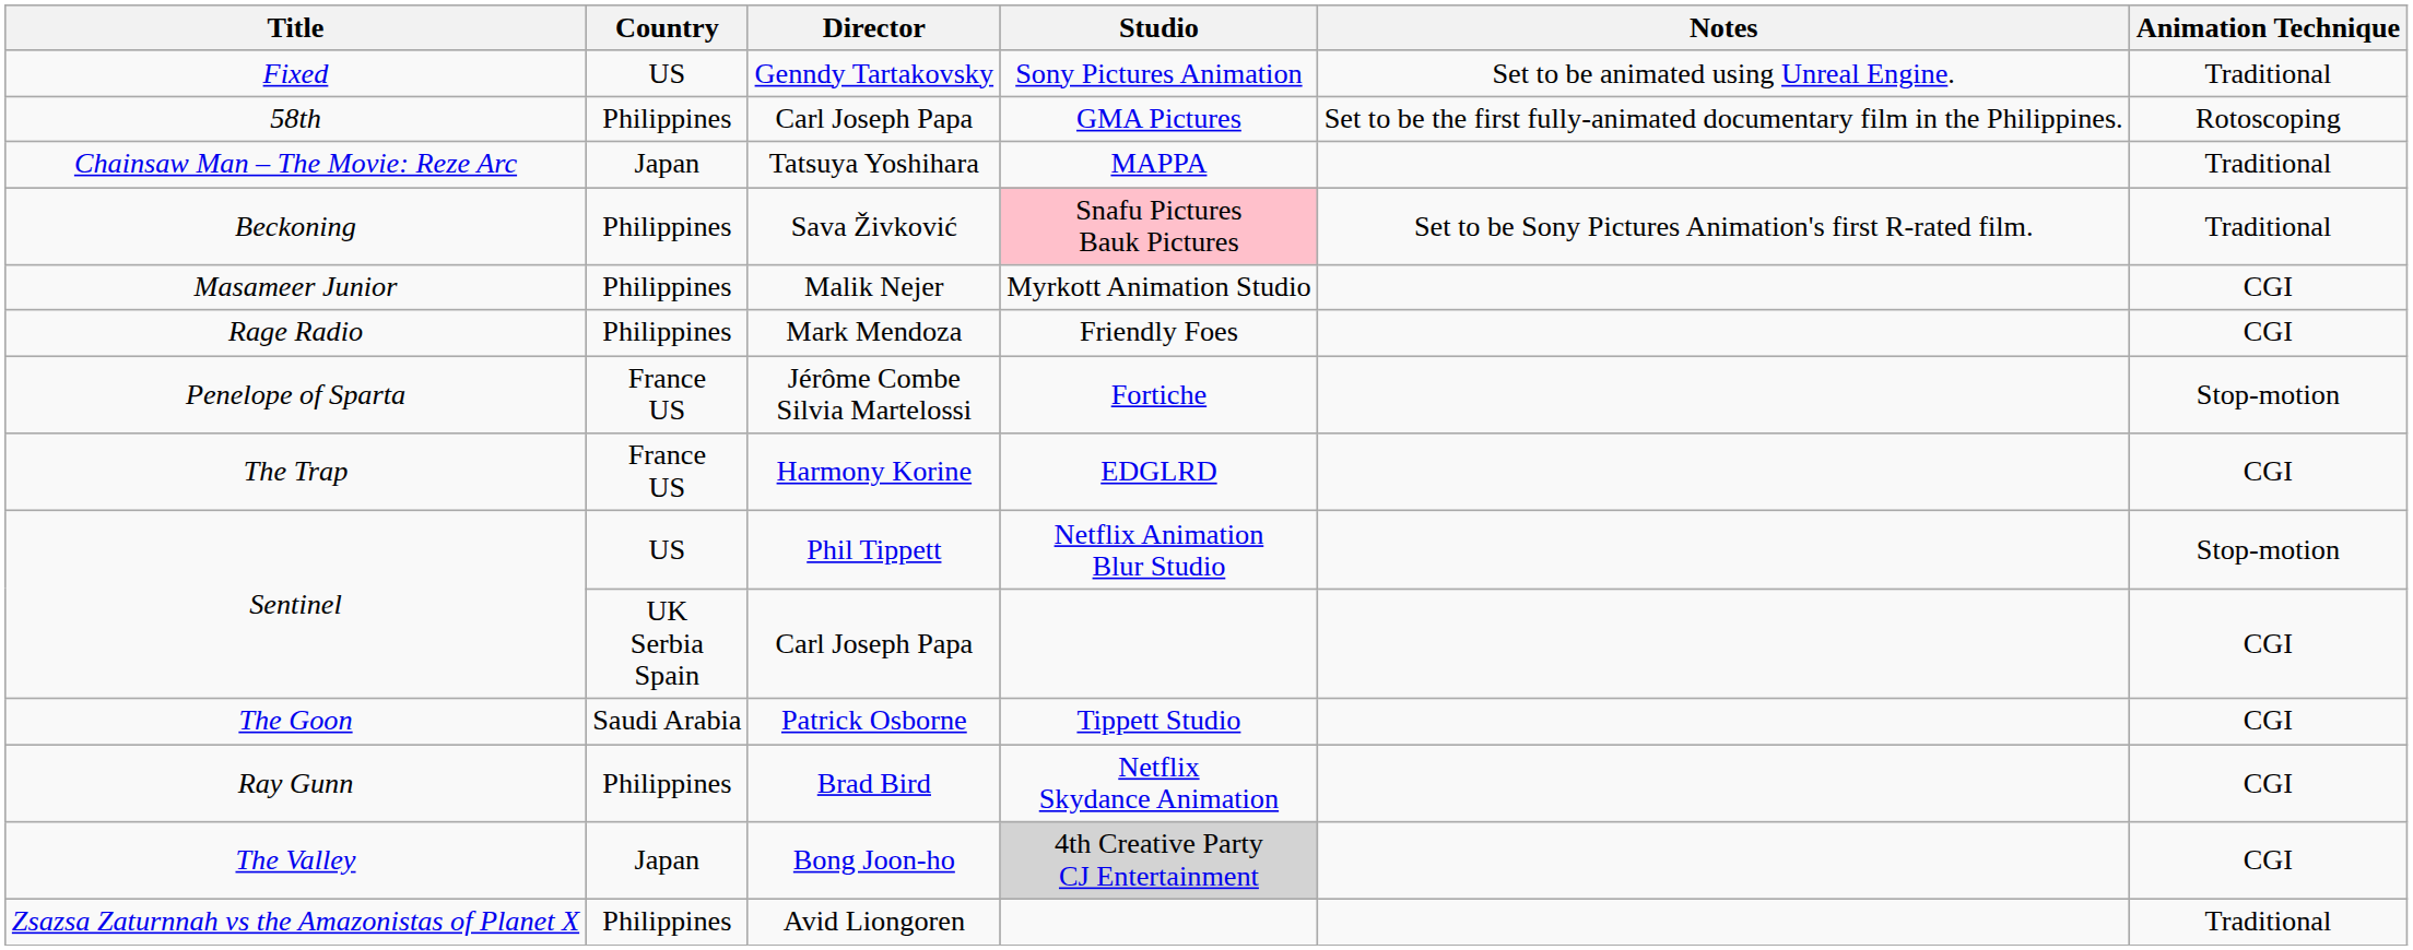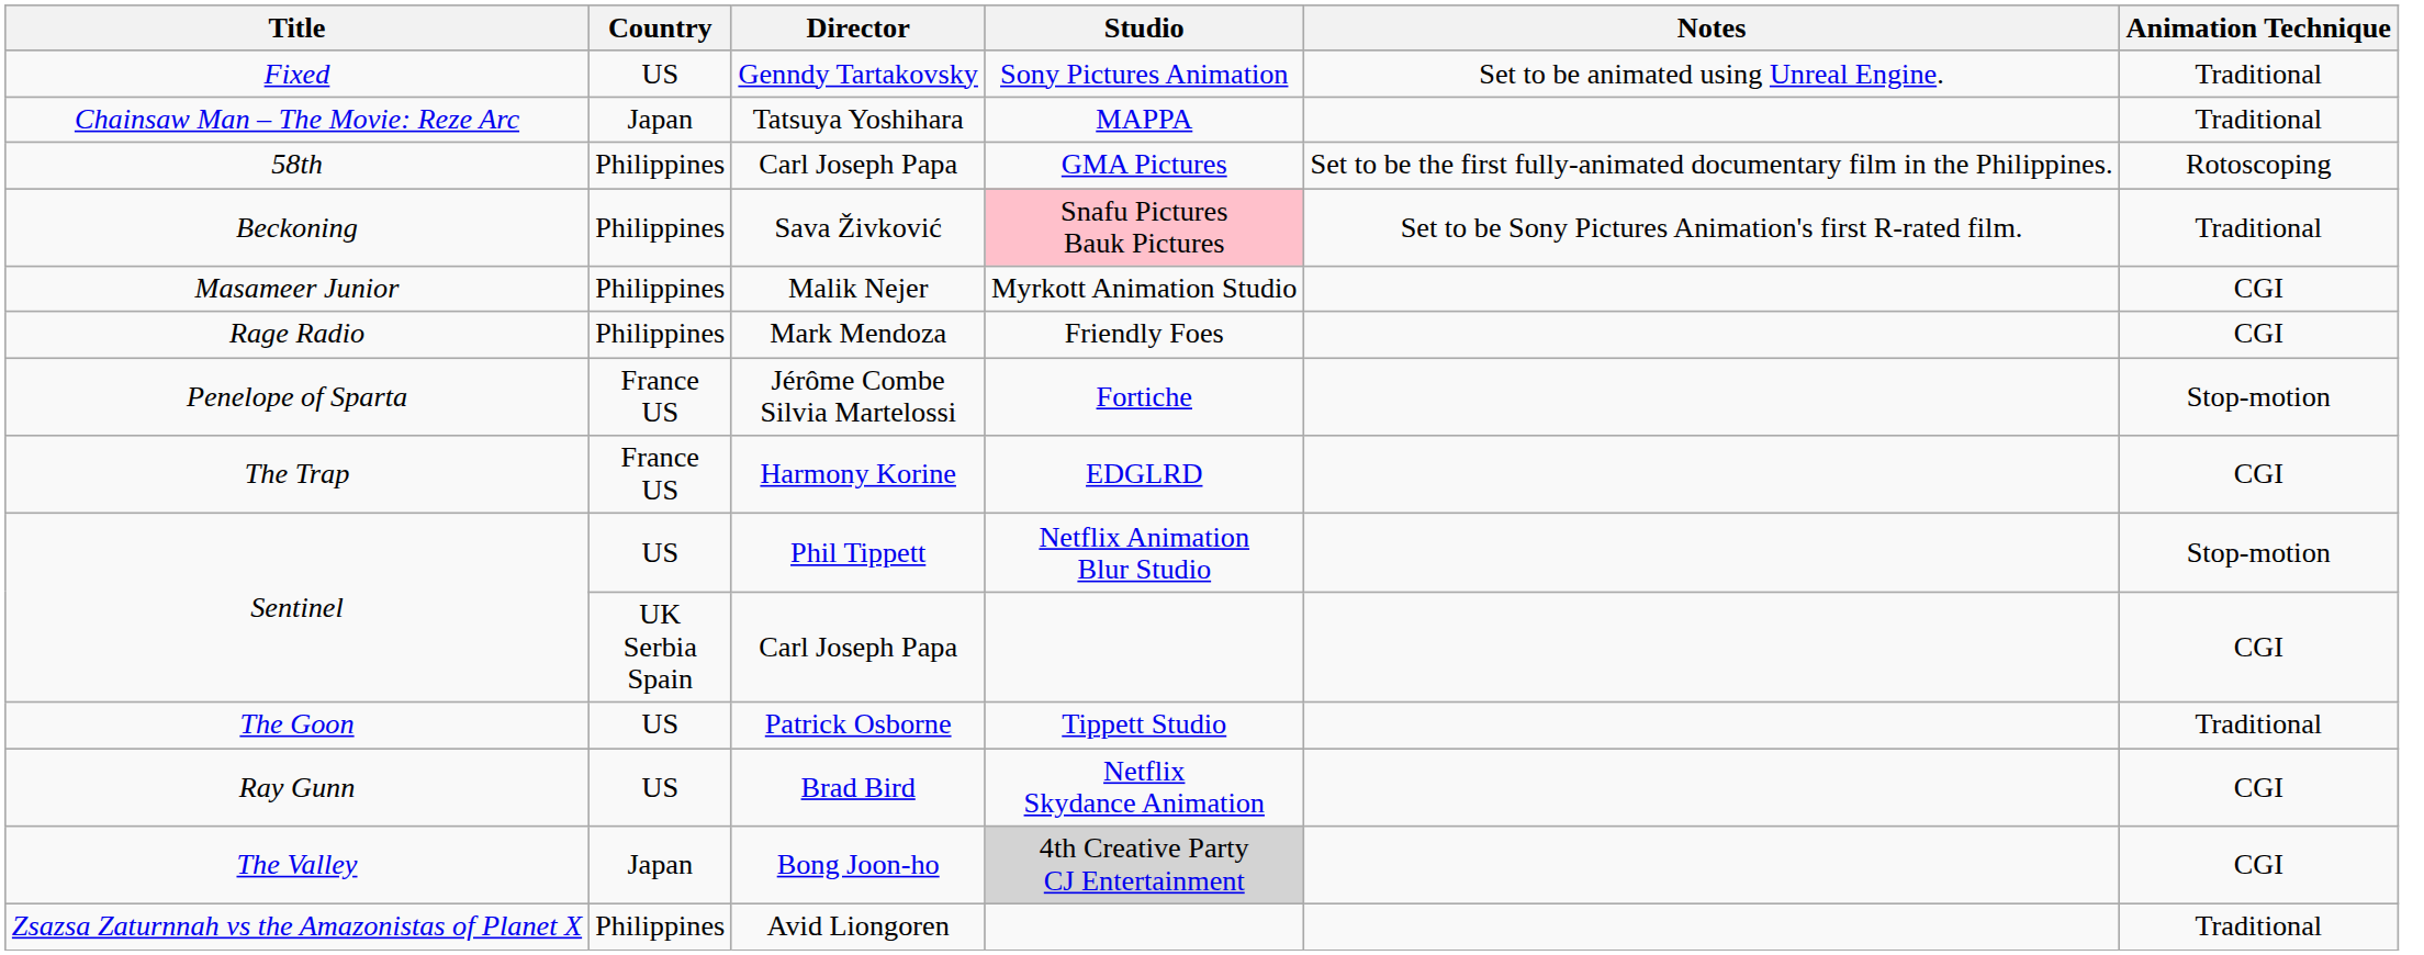rows swapped: Chainsaw Man – The Movie: Reze Arc <-> 58th
The Goon | Country: Saudi Arabia -> US
The Goon | Animation Technique: CGI -> Traditional
Ray Gunn | Country: Philippines -> US
